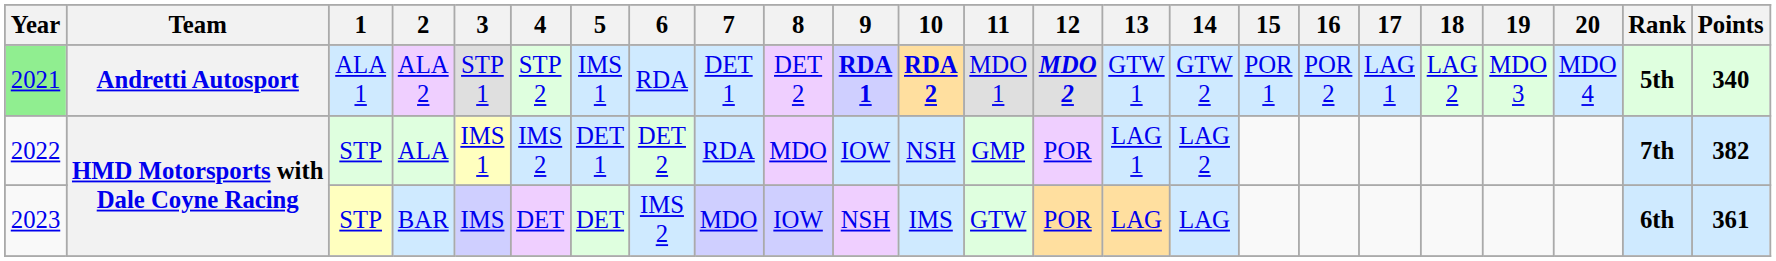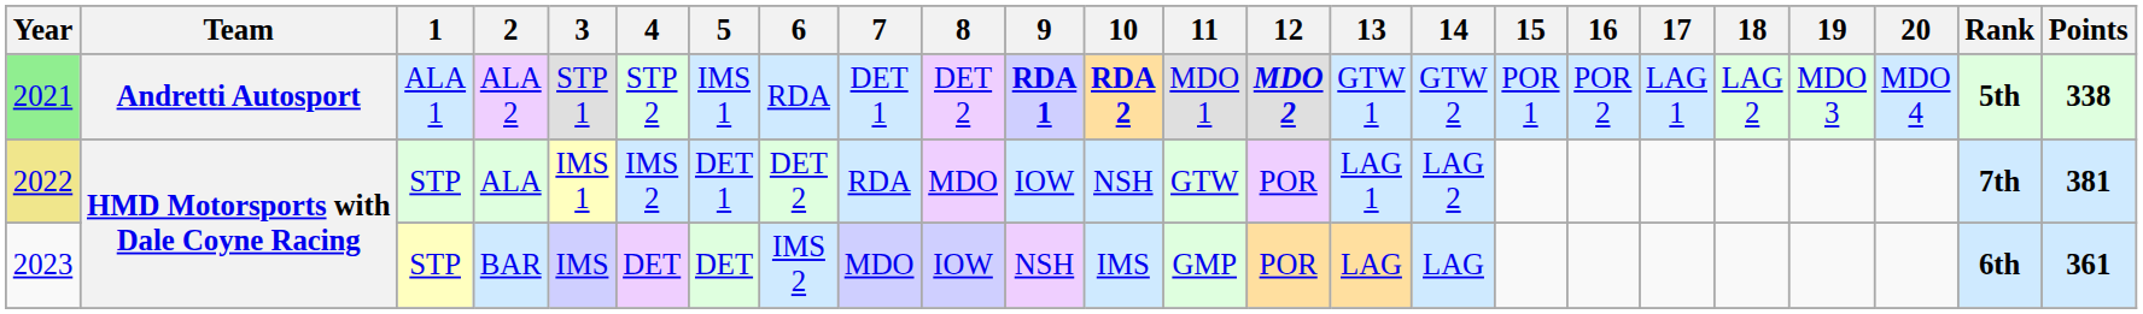ALA 2 | Points: 340 -> 338
ALA | Year: no background -> khaki background
ALA | 11: GMP -> GTW
ALA | Points: 382 -> 381
BAR | 11: GTW -> GMP
